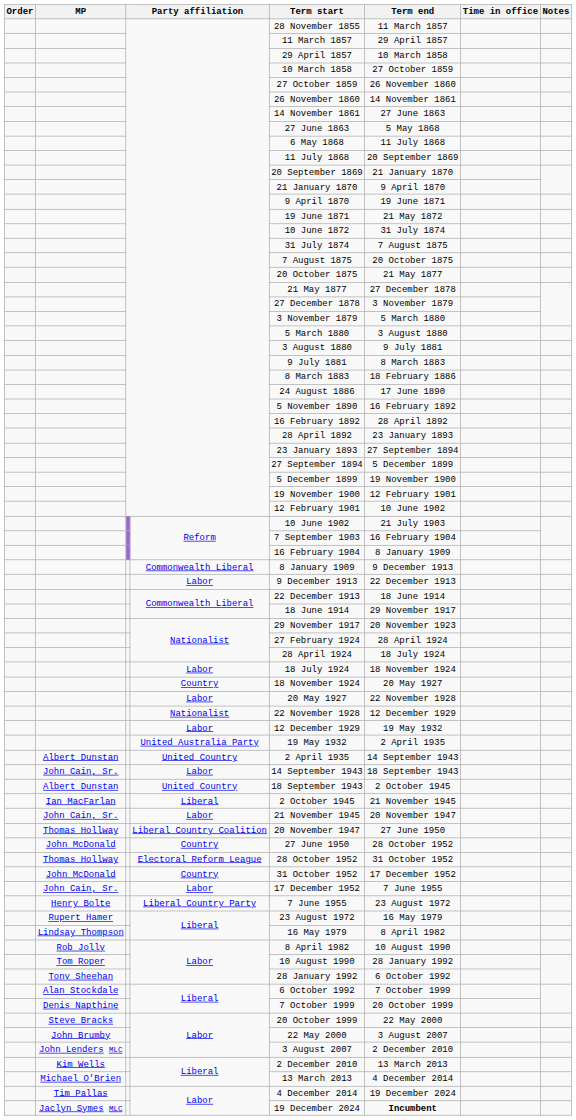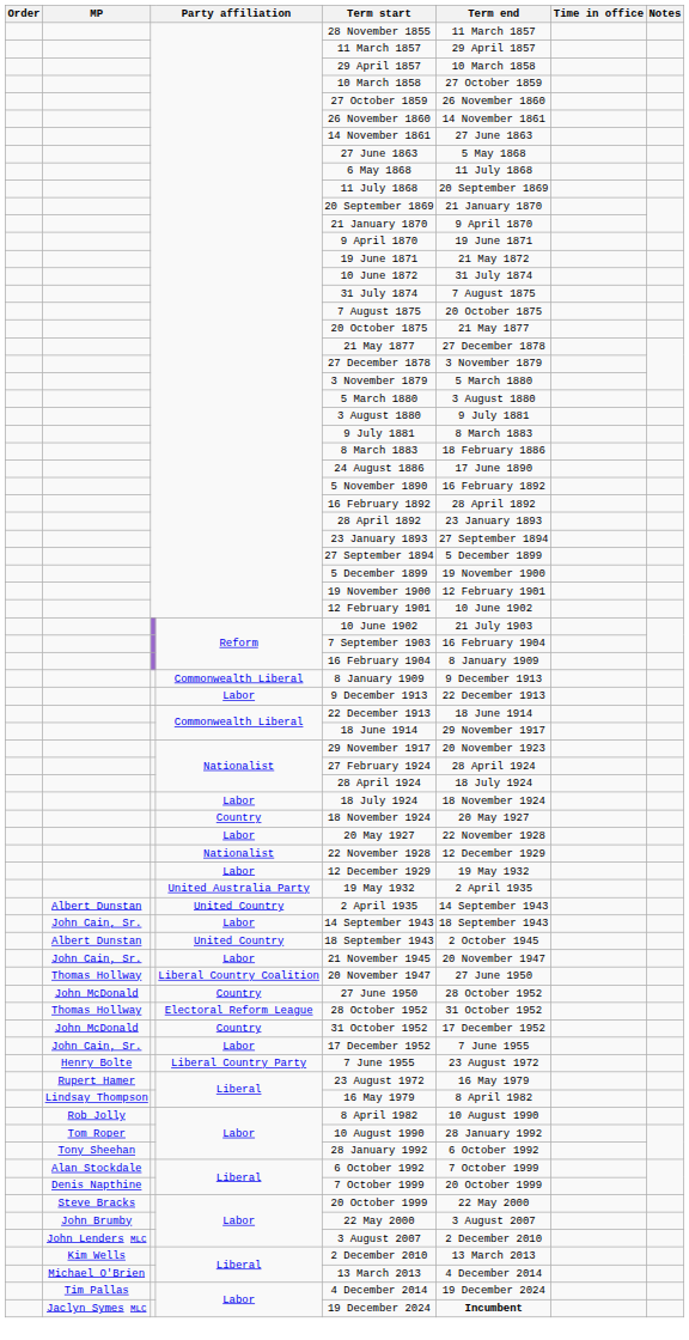- row: Ian MacFarlan | Liberal | 2 October 1945 | 21 November 1945
